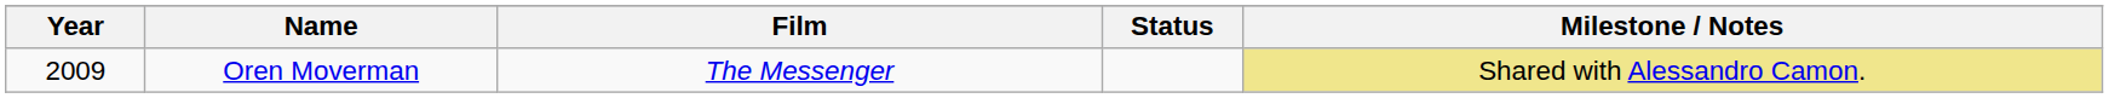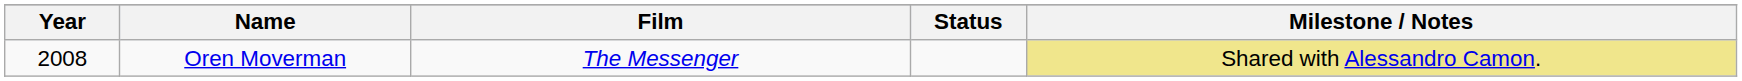Oren Moverman | Year: 2009 -> 2008
